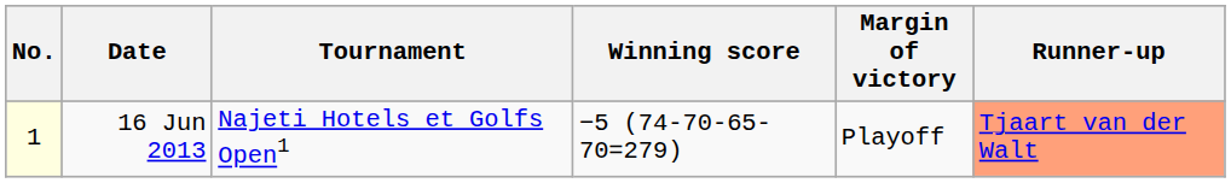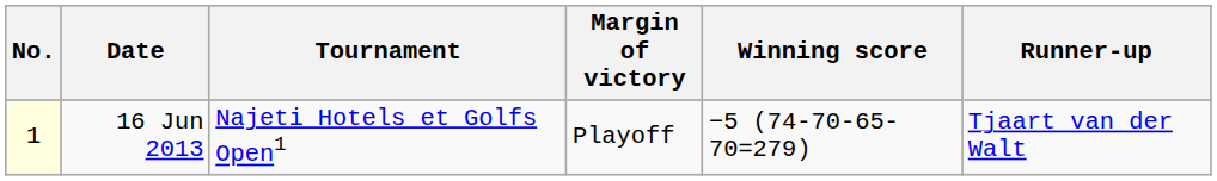columns swapped: Winning score <-> Margin of victory
16 Jun 2013 | Runner-up: lightsalmon background -> no background
